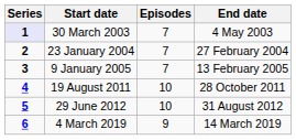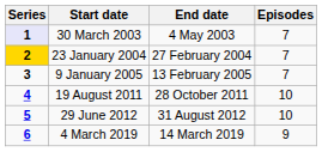columns swapped: End date <-> Episodes
23 January 2004 | Series: no background -> gold background
